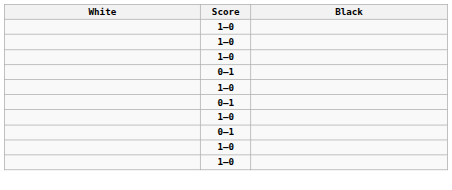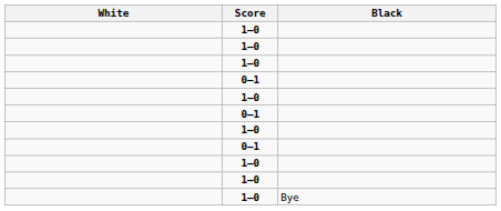+ row: 1–0 | Bye
